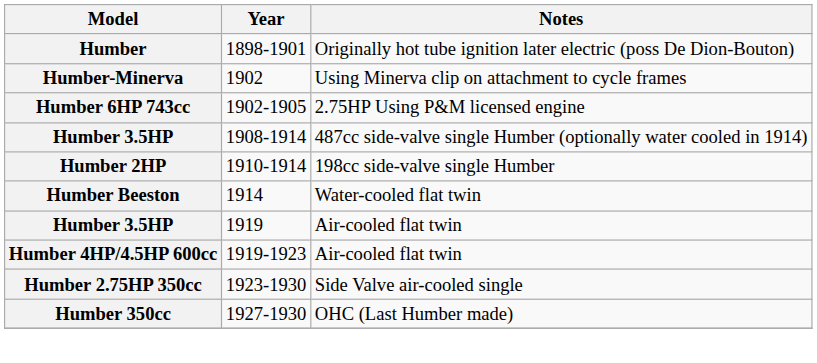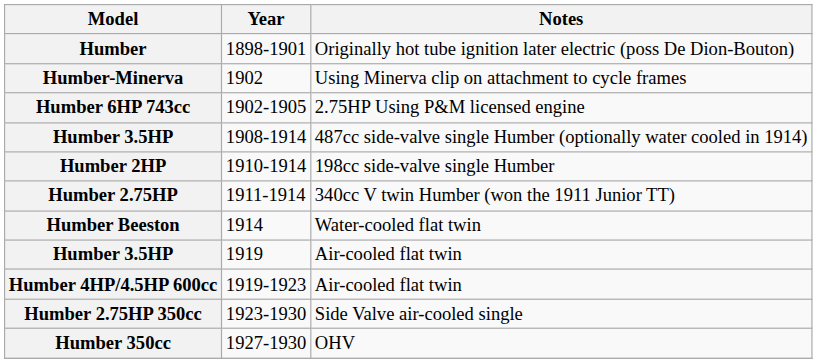+ row: Humber 2.75HP | 1911-1914 | 340cc V twin Humber (won the 1911 Junior TT)
+ row: Humber 350cc | 1927-1930 | OHV
- row: Humber 350cc | 1927-1930 | OHC (Last Humber made)
